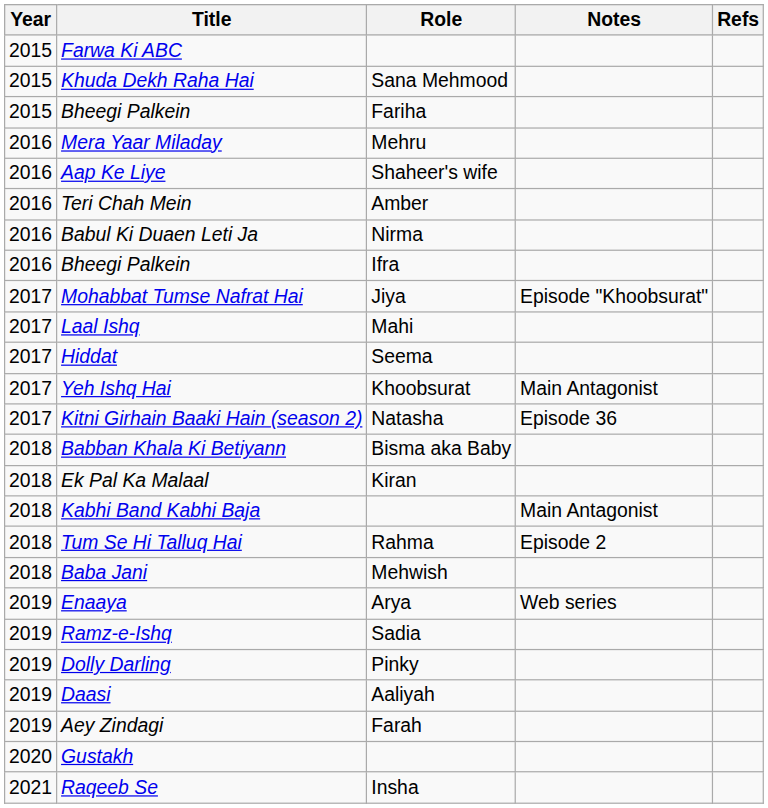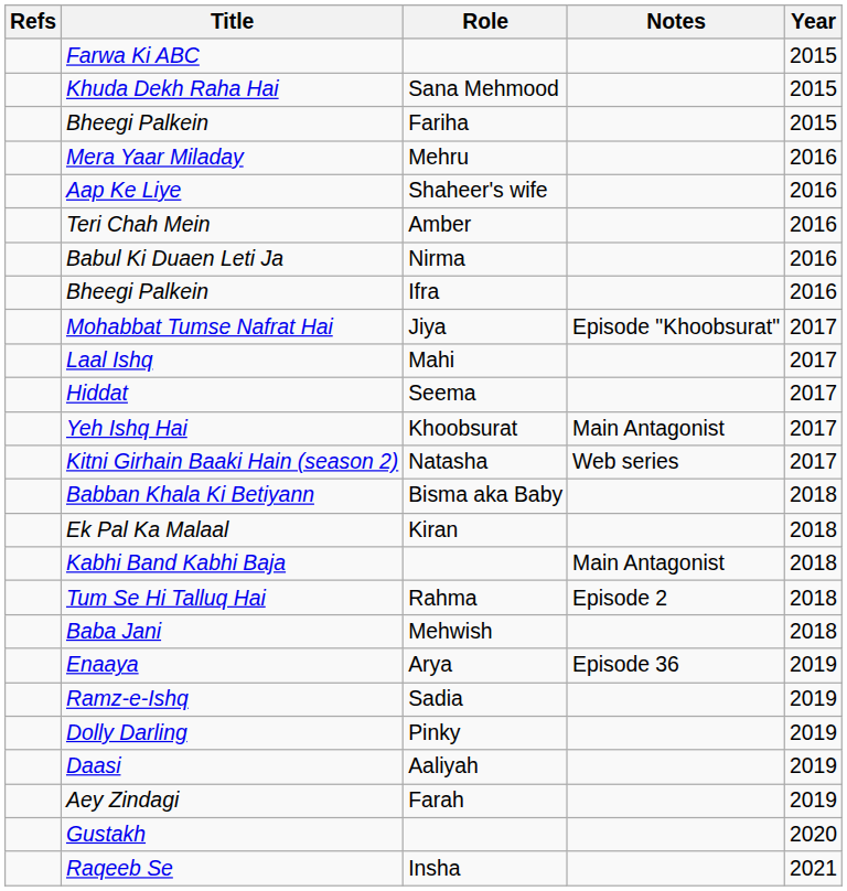columns swapped: Year <-> Refs
Kitni Girhain Baaki Hain (season 2) | Notes: Episode 36 -> Web series
Enaaya | Notes: Web series -> Episode 36
